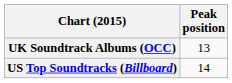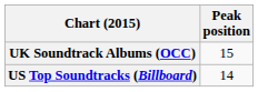UK Soundtrack Albums (OCC) | Peak position: 13 -> 15
